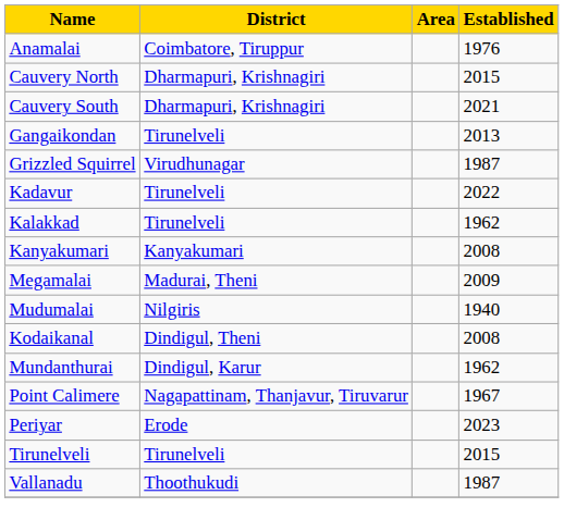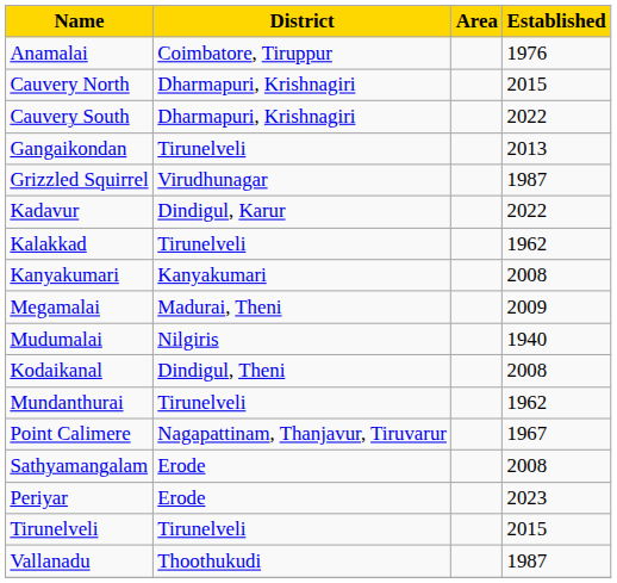Cauvery South | Established: 2021 -> 2022
Kadavur | District: Tirunelveli -> Dindigul, Karur
Mundanthurai | District: Dindigul, Karur -> Tirunelveli
+ row: Sathyamangalam | Erode | 2008
